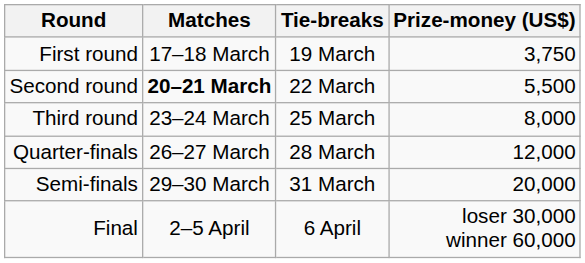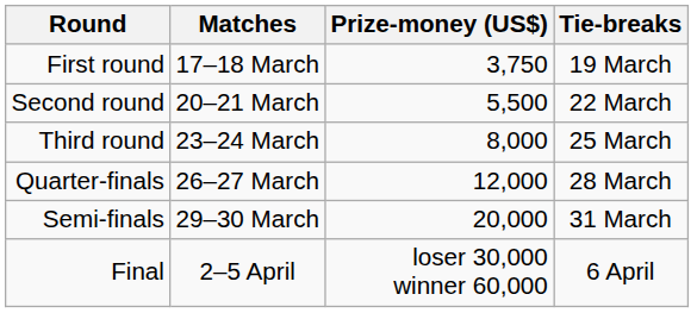columns swapped: Tie-breaks <-> Prize-money (US$)
Second round | Matches: bold -> normal
